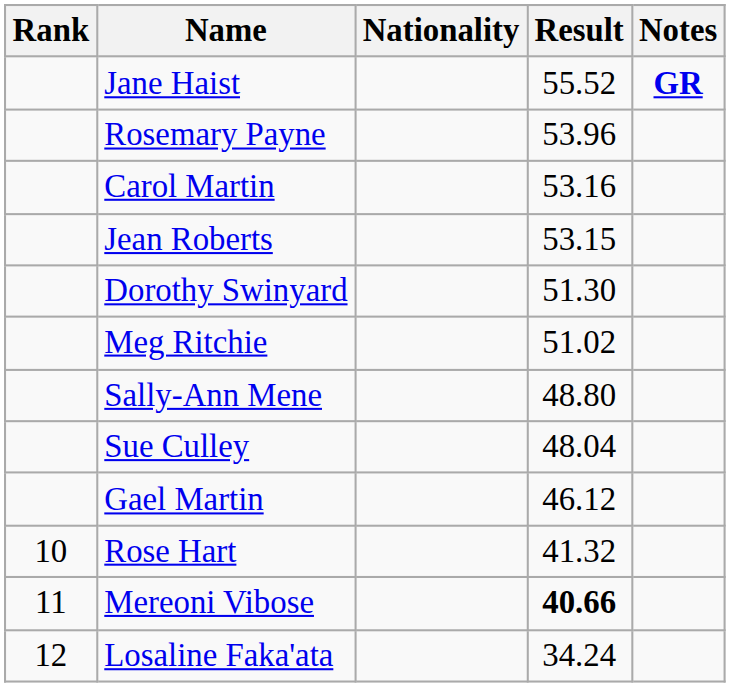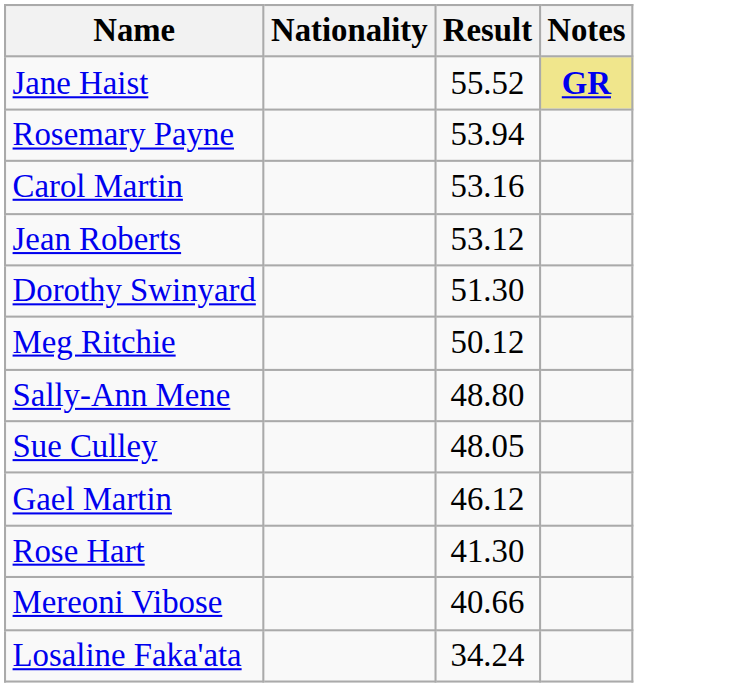- column: Rank | 10 | 11 | 12
Jane Haist | Notes: no background -> khaki background
Rosemary Payne | Result: 53.96 -> 53.94
Jean Roberts | Result: 53.15 -> 53.12
Meg Ritchie | Result: 51.02 -> 50.12
Sue Culley | Result: 48.04 -> 48.05
Rose Hart | Result: 41.32 -> 41.30
Mereoni Vibose | Result: bold -> normal
